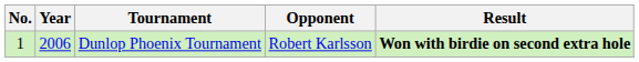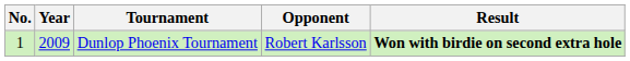Dunlop Phoenix Tournament | Year: 2006 -> 2009
